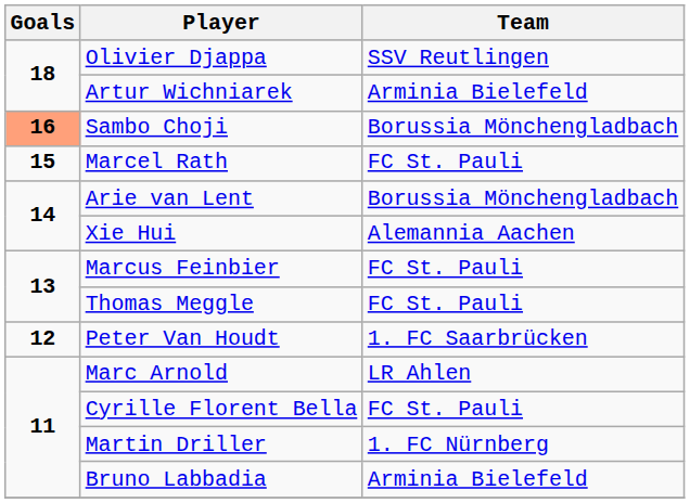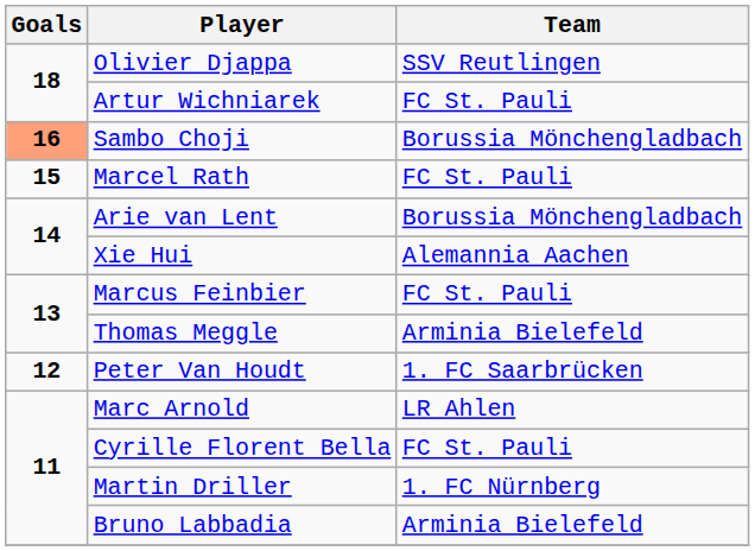Artur Wichniarek | Team: Arminia Bielefeld -> FC St. Pauli
Thomas Meggle | Team: FC St. Pauli -> Arminia Bielefeld
